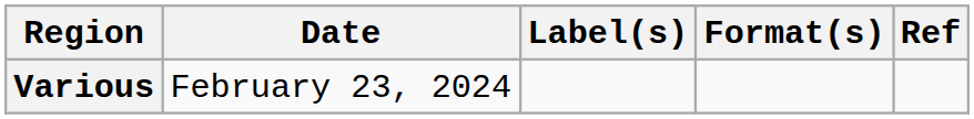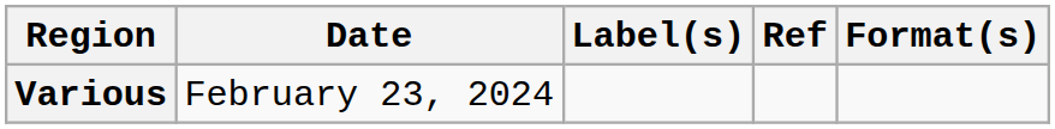columns swapped: Format(s) <-> Ref
